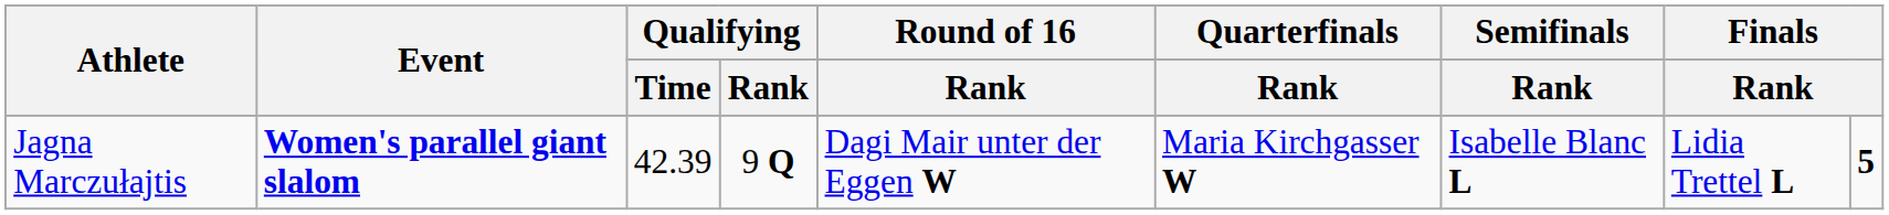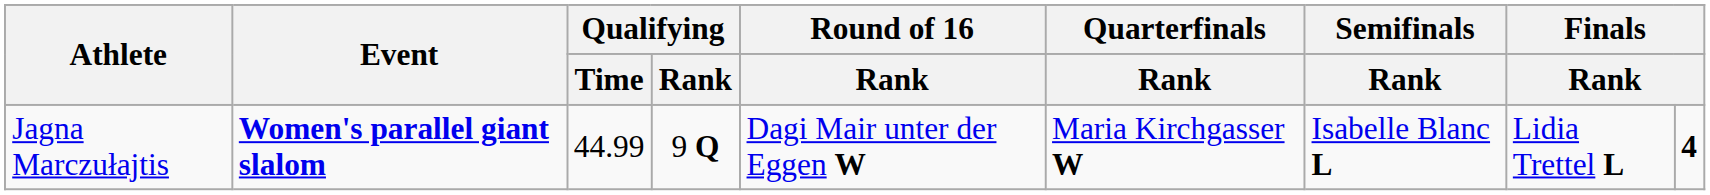Jagna Marczułajtis | Qualifying / Time: 42.39 -> 44.99
Jagna Marczułajtis | column 9: 5 -> 4
